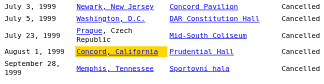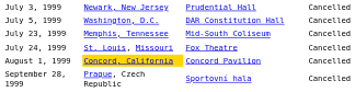July 3, 1999 | column 3: Concord Pavilion -> Prudential Hall
July 23, 1999 | column 2: Prague, Czech Republic -> Memphis, Tennessee
+ row: July 24, 1999 | St. Louis, Missouri | Fox Theatre | Cancelled
August 1, 1999 | column 3: Prudential Hall -> Concord Pavilion
September 28, 1999 | column 2: Memphis, Tennessee -> Prague, Czech Republic
